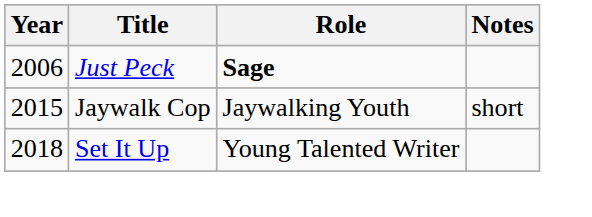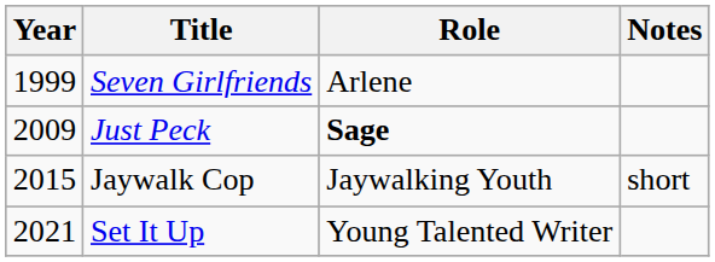+ row: 1999 | Seven Girlfriends | Arlene
Just Peck | Year: 2006 -> 2009
Set It Up | Year: 2018 -> 2021
